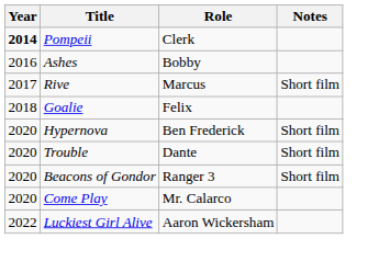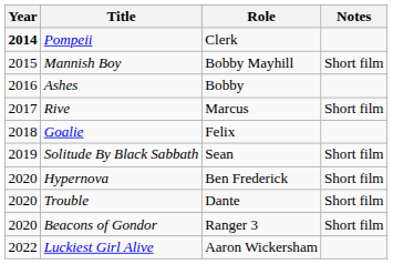+ row: 2015 | Mannish Boy | Bobby Mayhill | Short film
+ row: 2019 | Solitude By Black Sabbath | Sean | Short film
- row: 2020 | Come Play | Mr. Calarco
